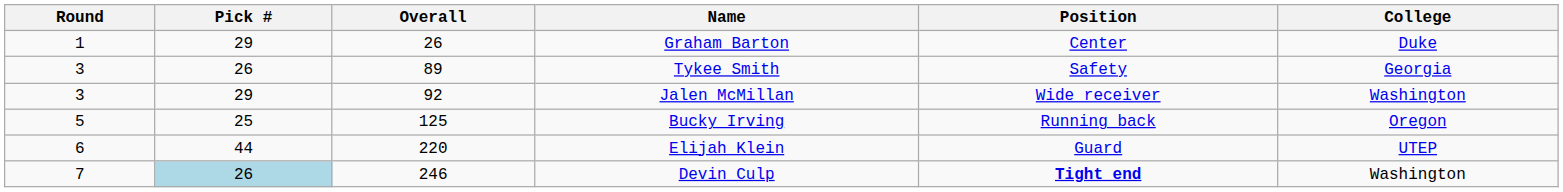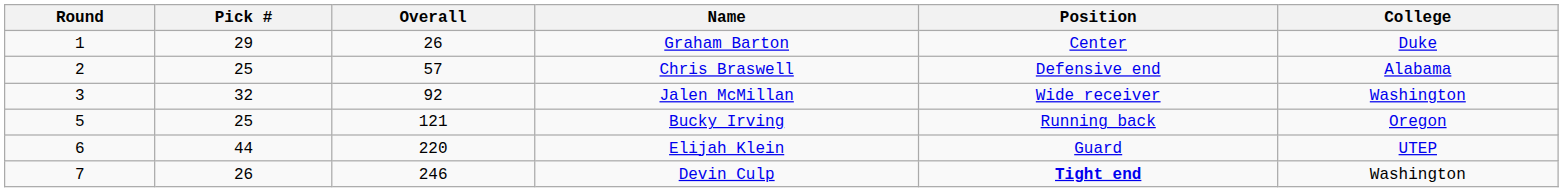+ row: 2 | 25 | 57 | Chris Braswell | Defensive end | Alabama
- row: 3 | 26 | 89 | Tykee Smith | Safety | Georgia
Jalen McMillan | Pick #: 29 -> 32
Bucky Irving | Overall: 125 -> 121
Devin Culp | Pick #: lightblue background -> no background
